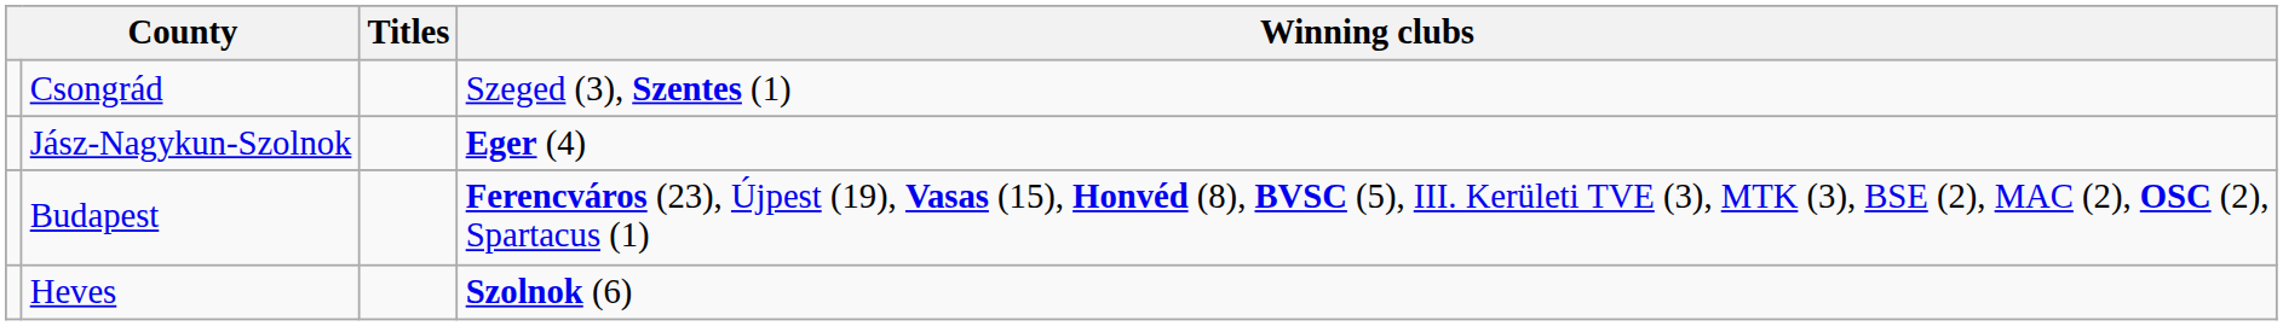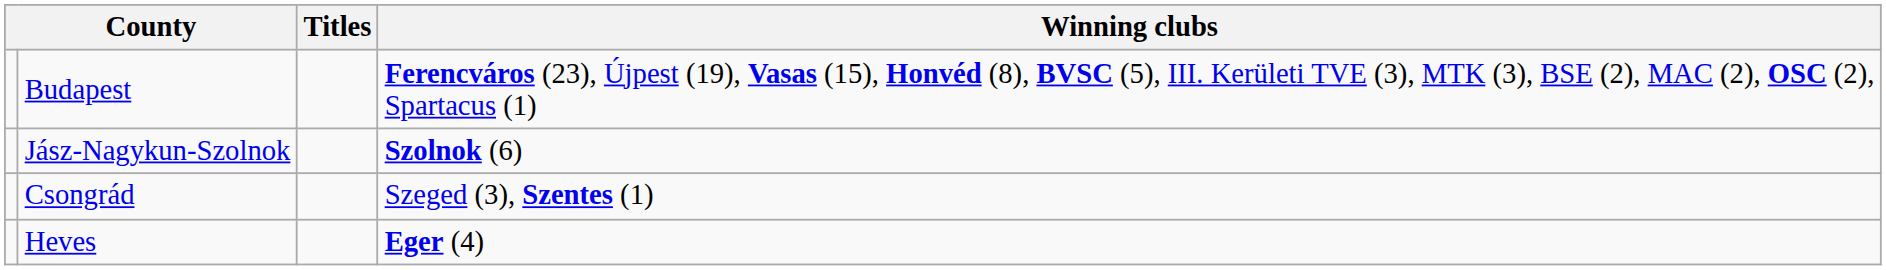rows swapped: Budapest <-> Csongrád
Jász-Nagykun-Szolnok | Winning clubs: Eger (4) -> Szolnok (6)
Heves | Winning clubs: Szolnok (6) -> Eger (4)
